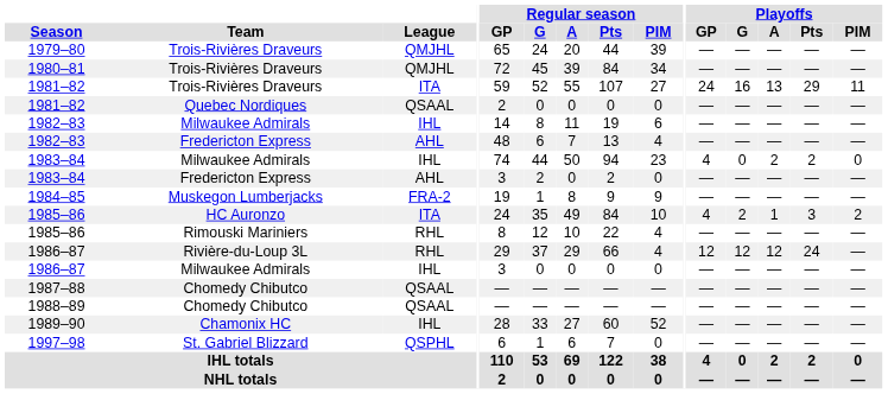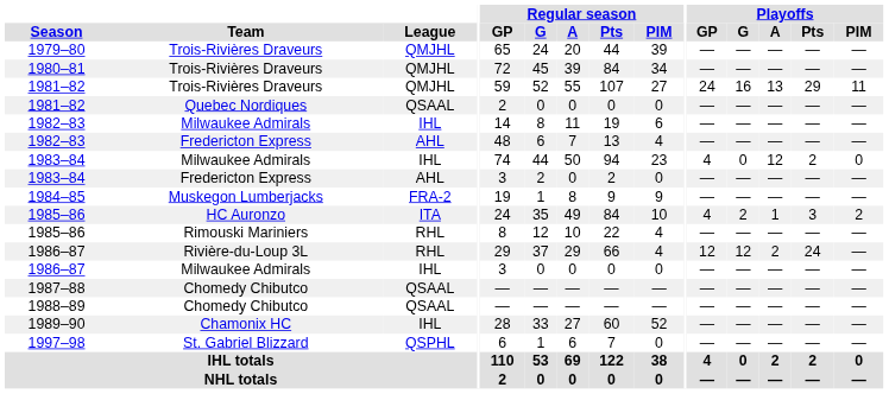1981–82 / Trois-Rivières Draveurs | League: ITA -> QMJHL
1983–84 / Milwaukee Admirals | Playoffs / A: 2 -> 12
1986–87 / Rivière-du-Loup 3L | Playoffs / A: 12 -> 2
